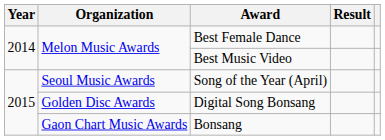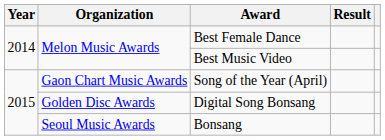Song of the Year (April) | Organization: Seoul Music Awards -> Gaon Chart Music Awards
Bonsang | Organization: Gaon Chart Music Awards -> Seoul Music Awards
